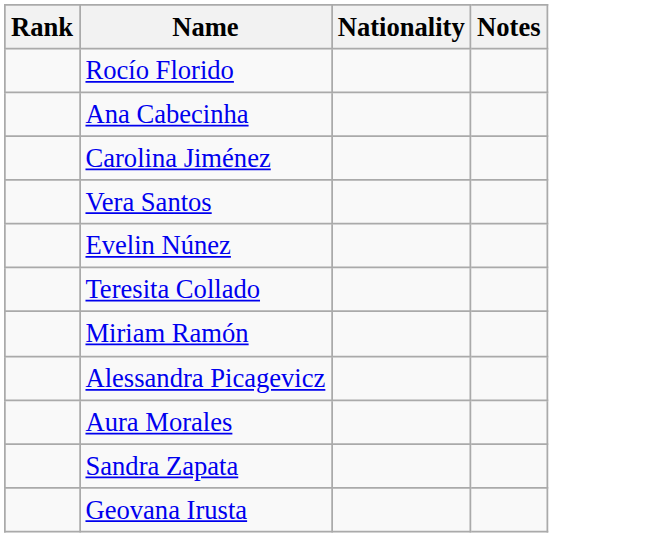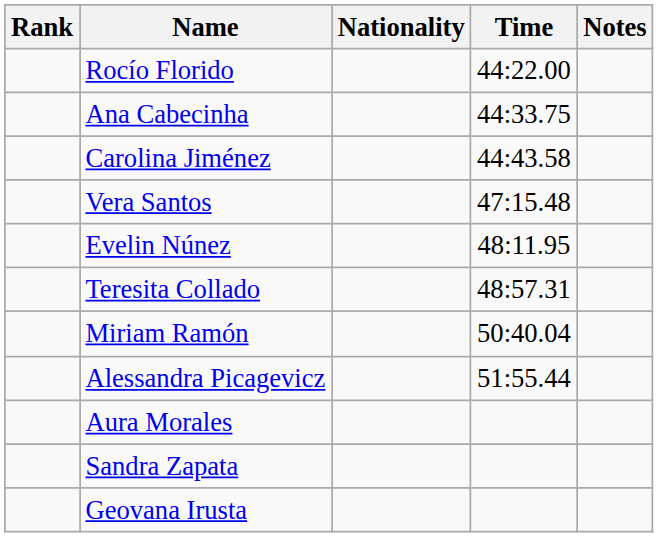+ column: Time | 44:22.00 | 44:33.75 | 44:43.58 | 47:15.48 | 48:11.95 | 48:57.31 | 50:40.04 | 51:55.44
